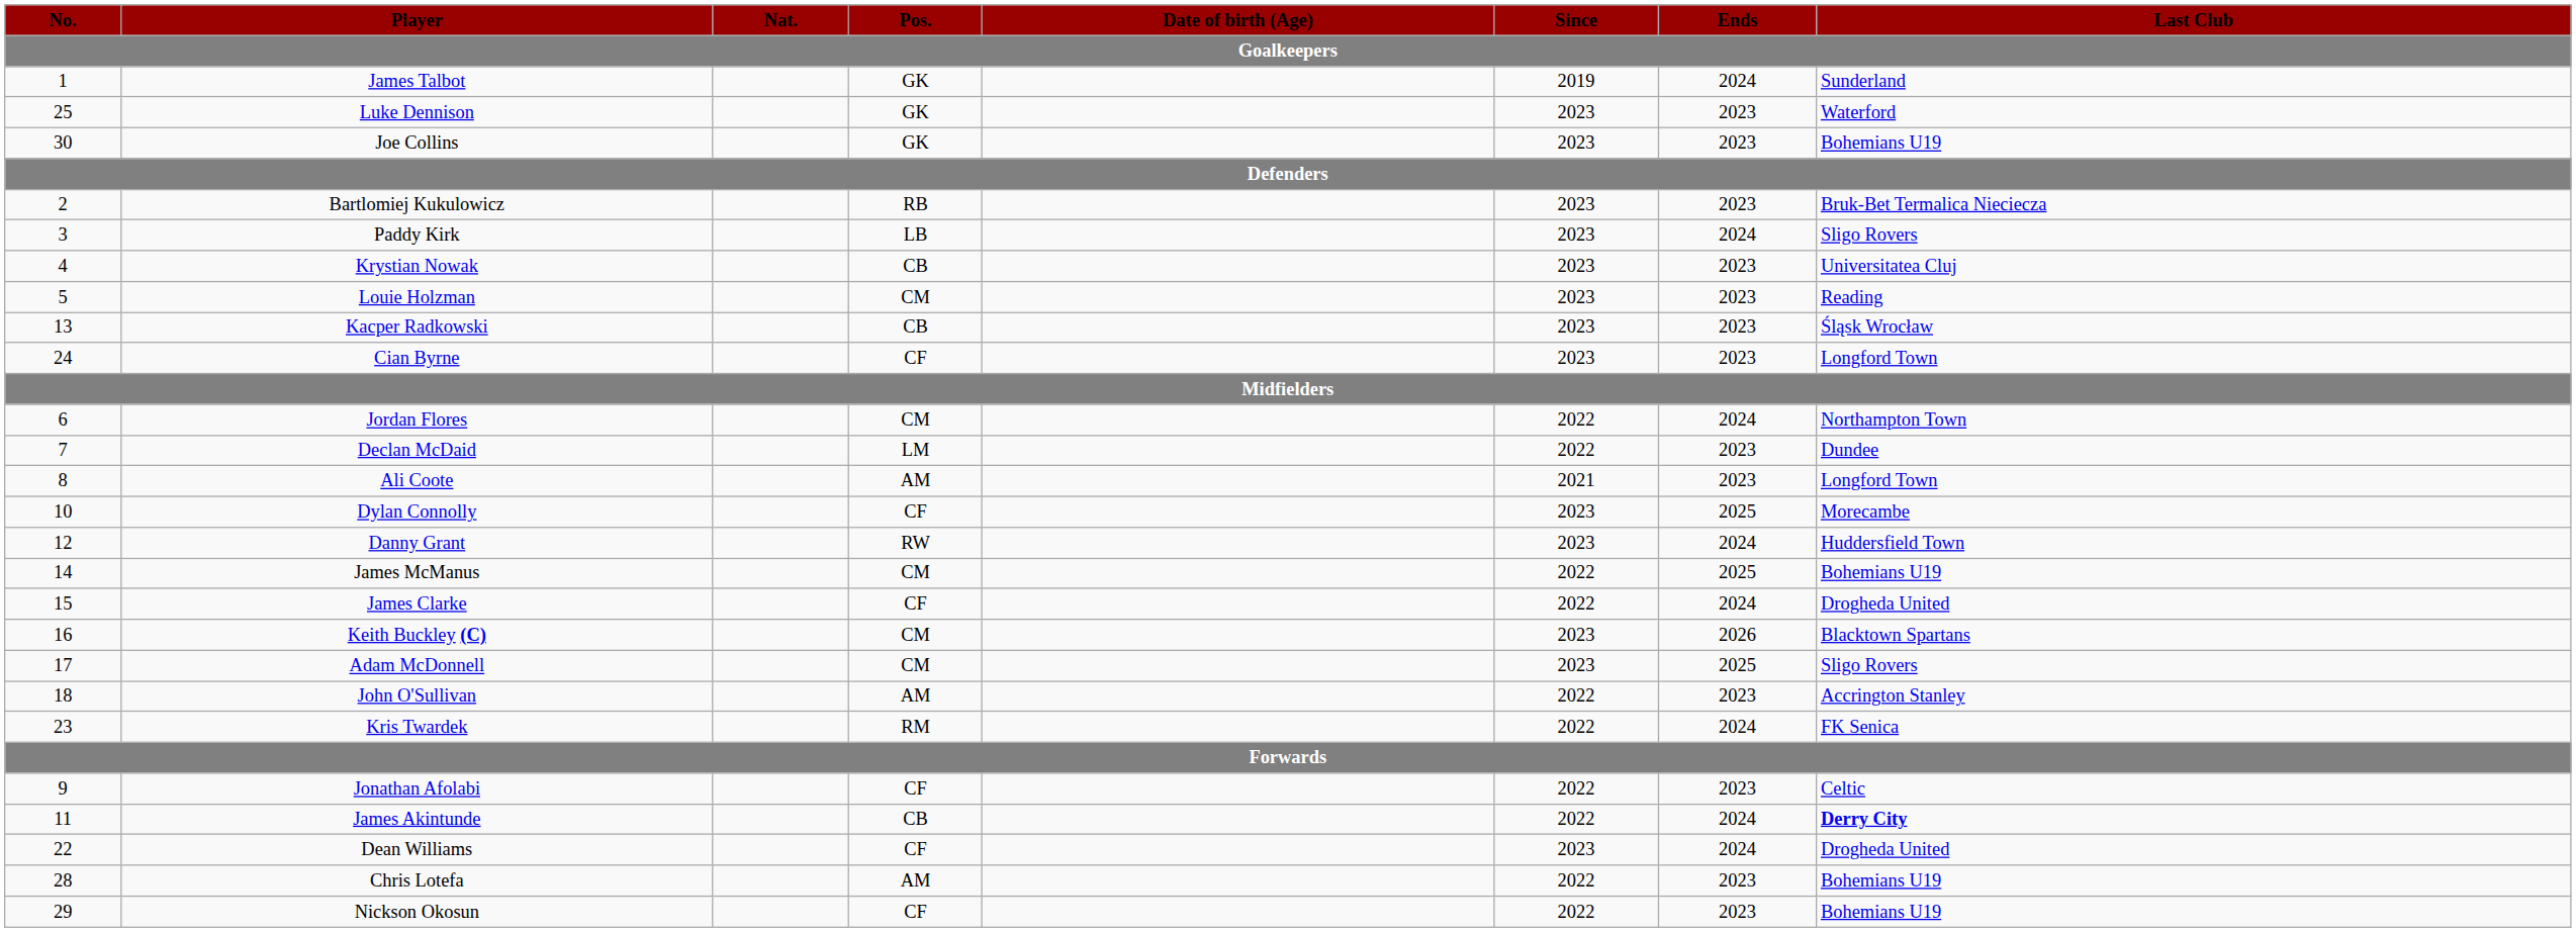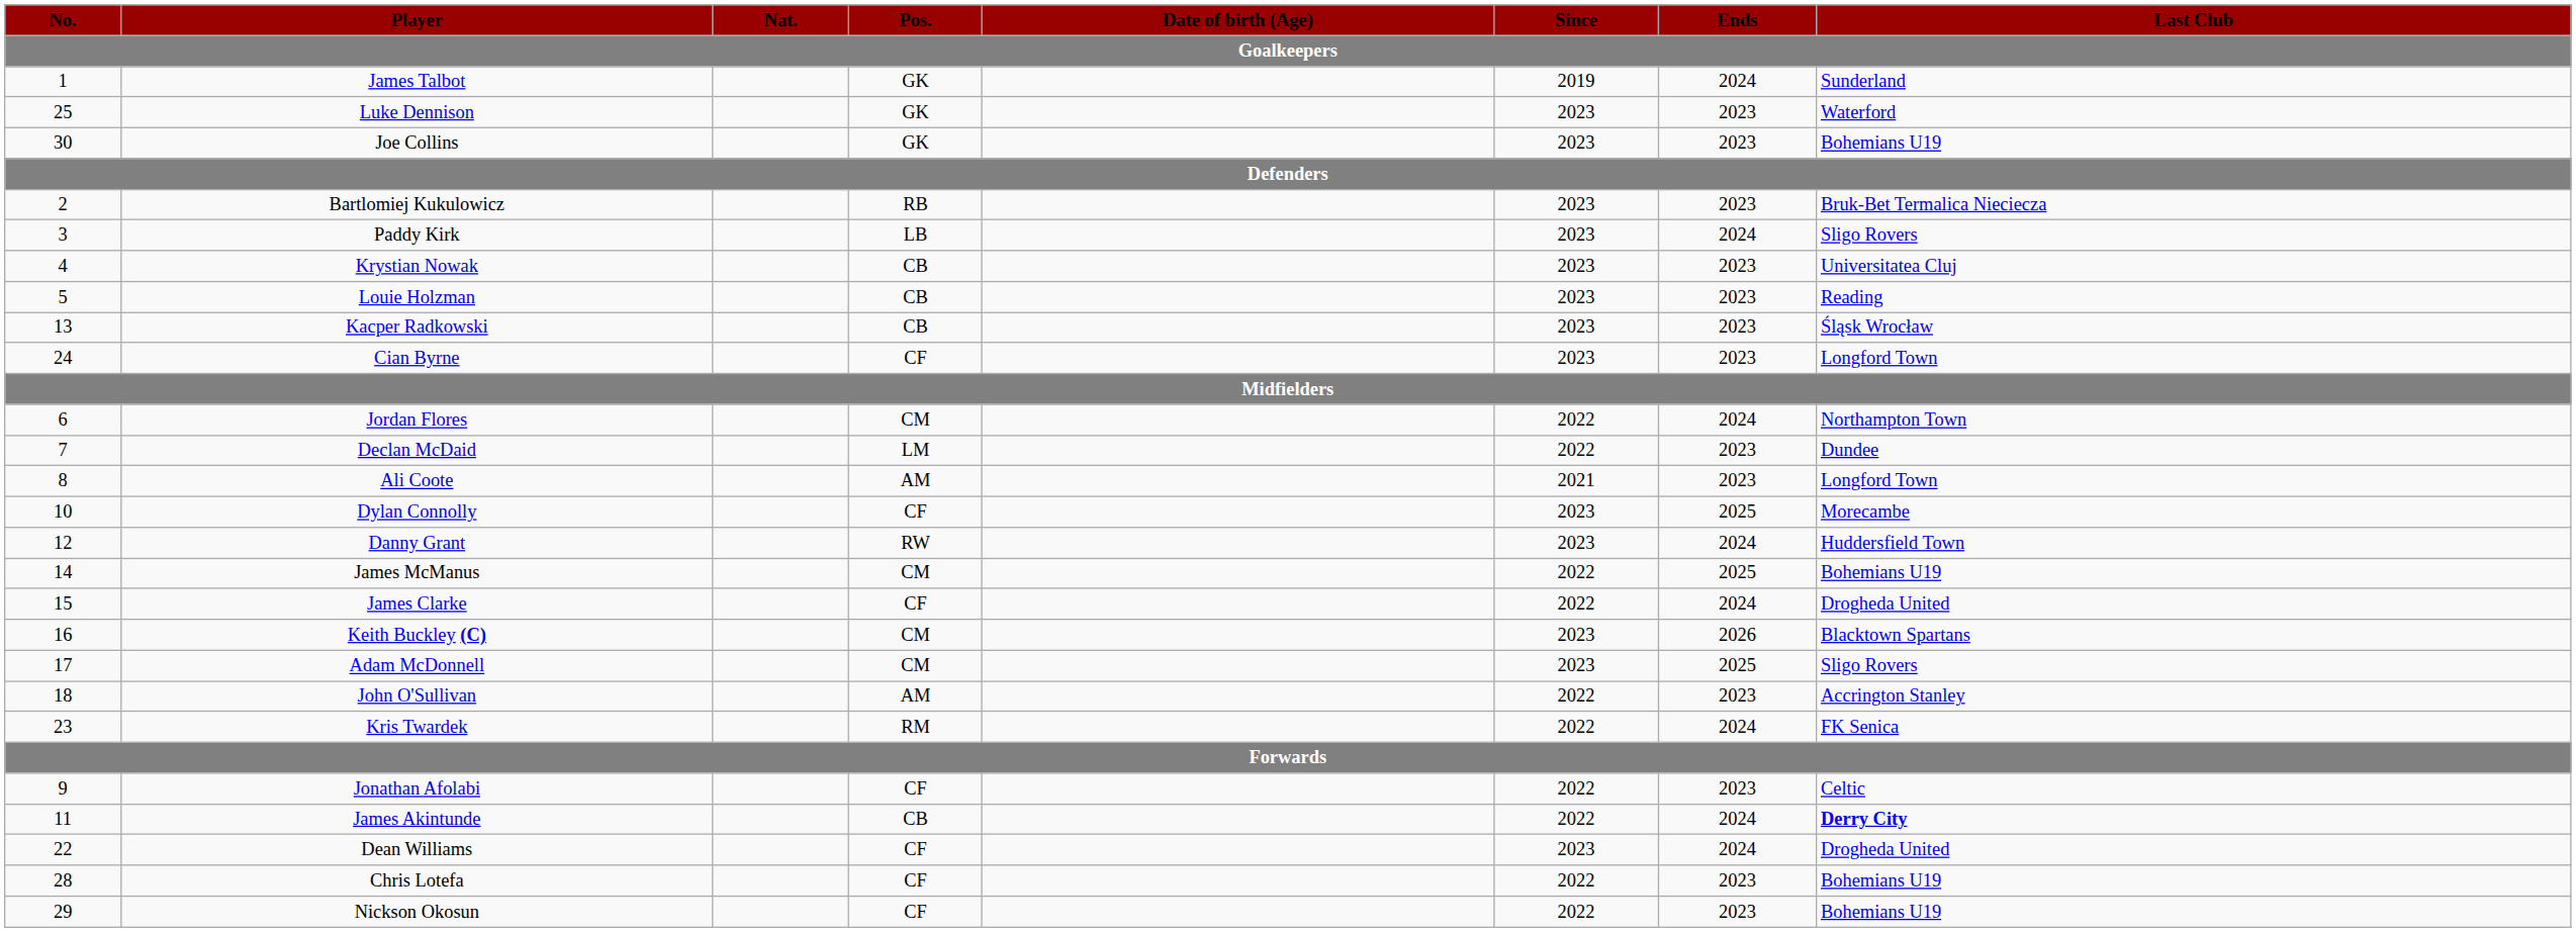Louie Holzman | Pos.: CM -> CB
Chris Lotefa | Pos.: AM -> CF
